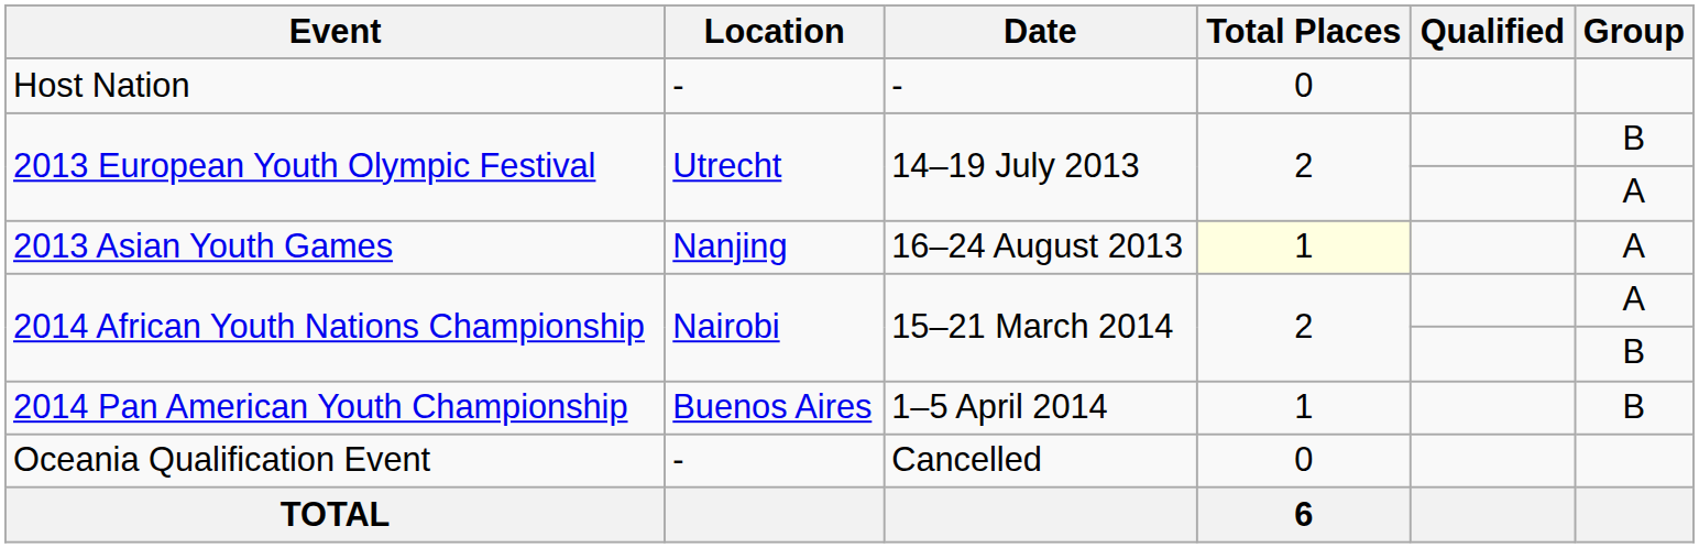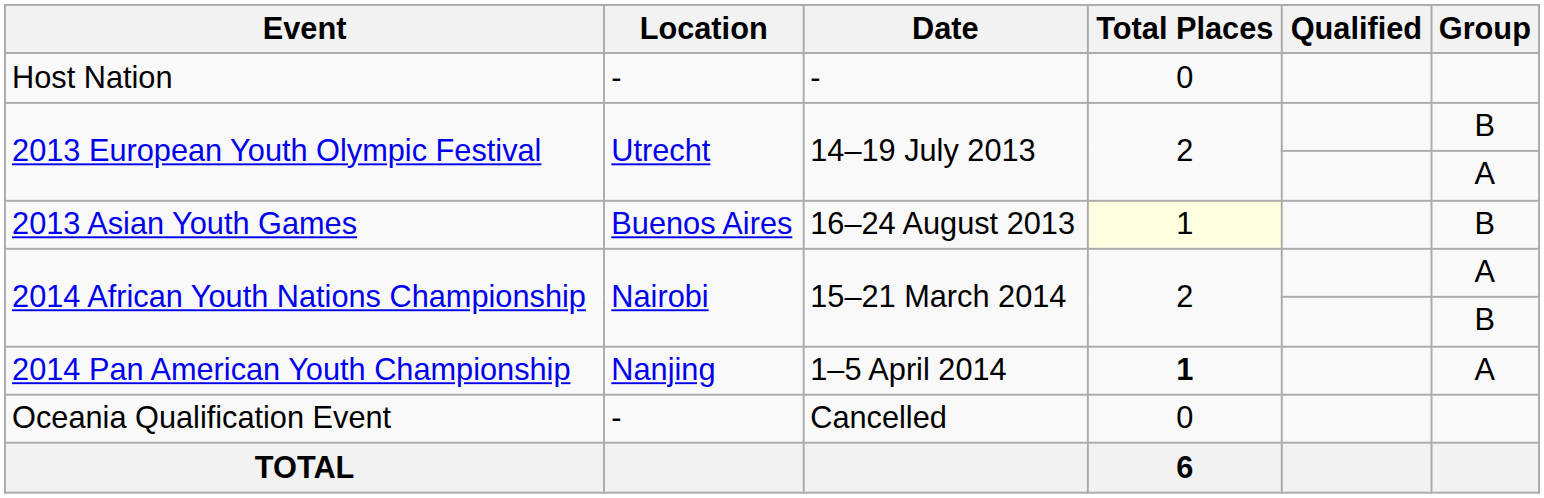2013 Asian Youth Games | Location: Nanjing -> Buenos Aires
2013 Asian Youth Games | Group: A -> B
2014 Pan American Youth Championship | Location: Buenos Aires -> Nanjing
2014 Pan American Youth Championship | Total Places: normal -> bold
2014 Pan American Youth Championship | Group: B -> A
